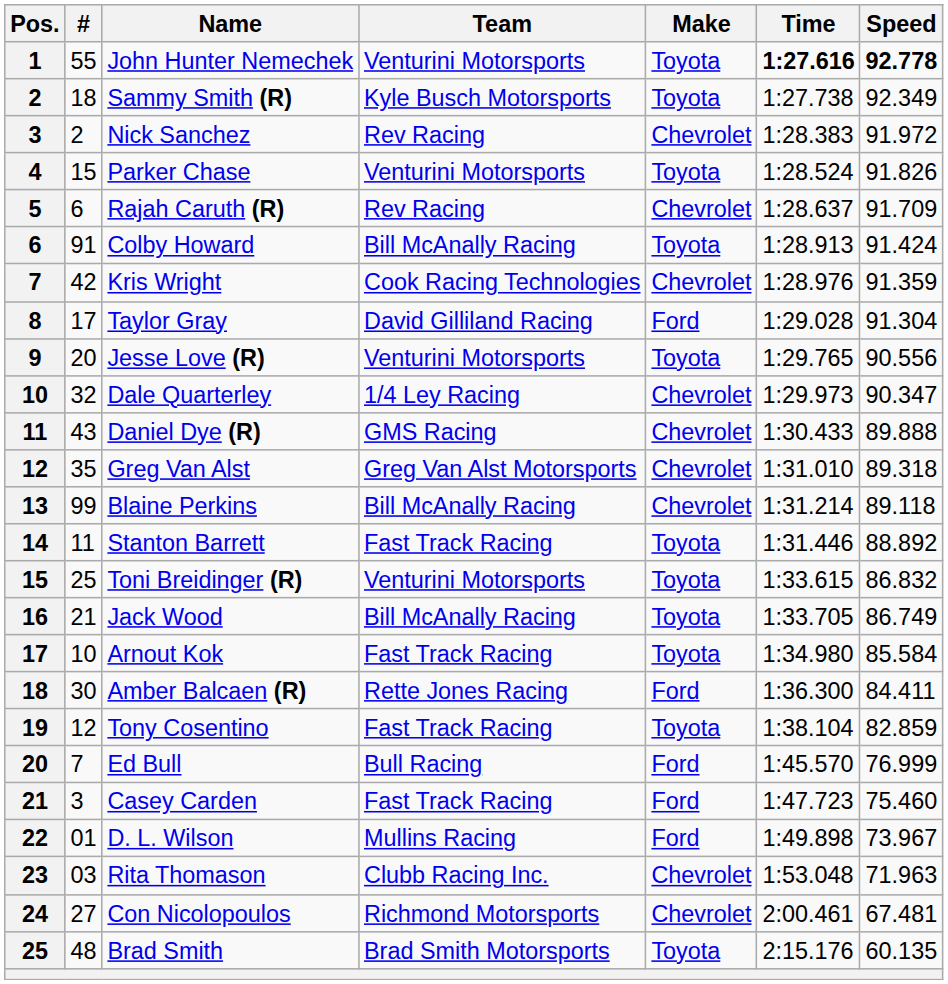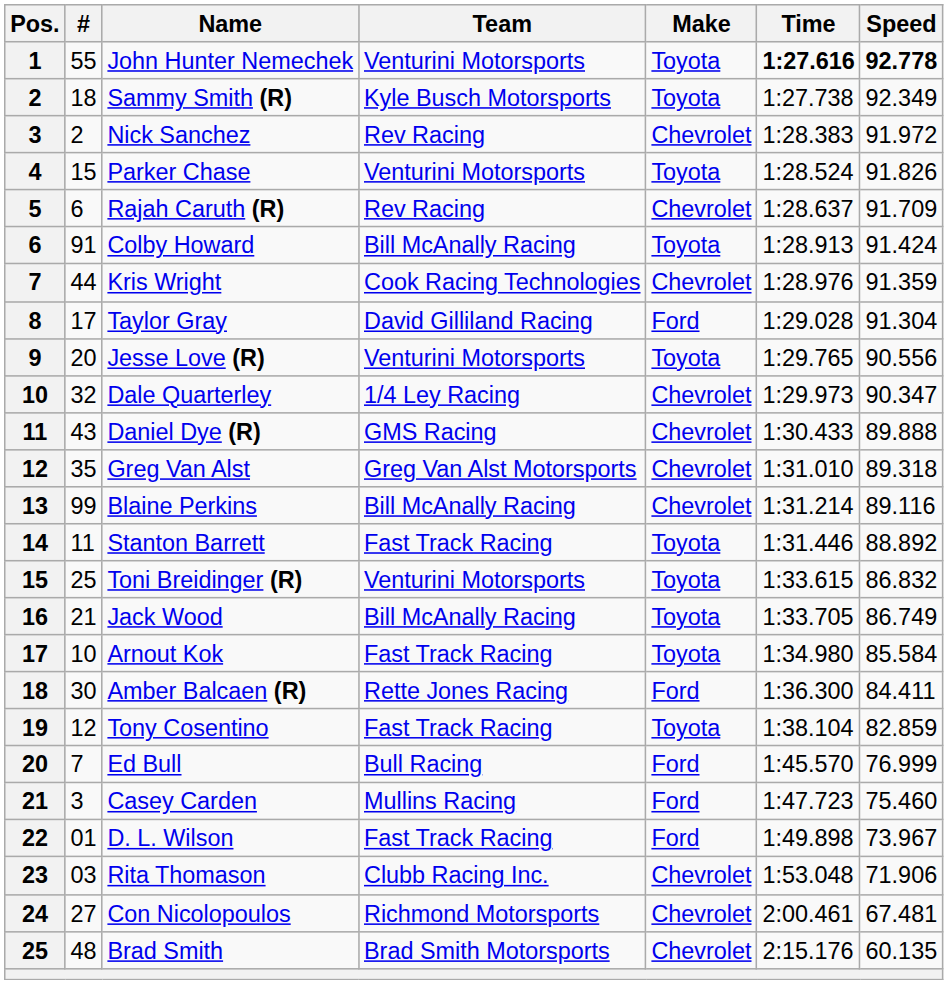Kris Wright | #: 42 -> 44
Blaine Perkins | Speed: 89.118 -> 89.116
Casey Carden | Team: Fast Track Racing -> Mullins Racing
D. L. Wilson | Team: Mullins Racing -> Fast Track Racing
Rita Thomason | Speed: 71.963 -> 71.906
Brad Smith | Make: Toyota -> Chevrolet
